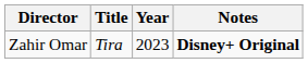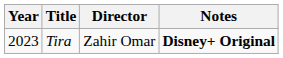columns swapped: Year <-> Director
